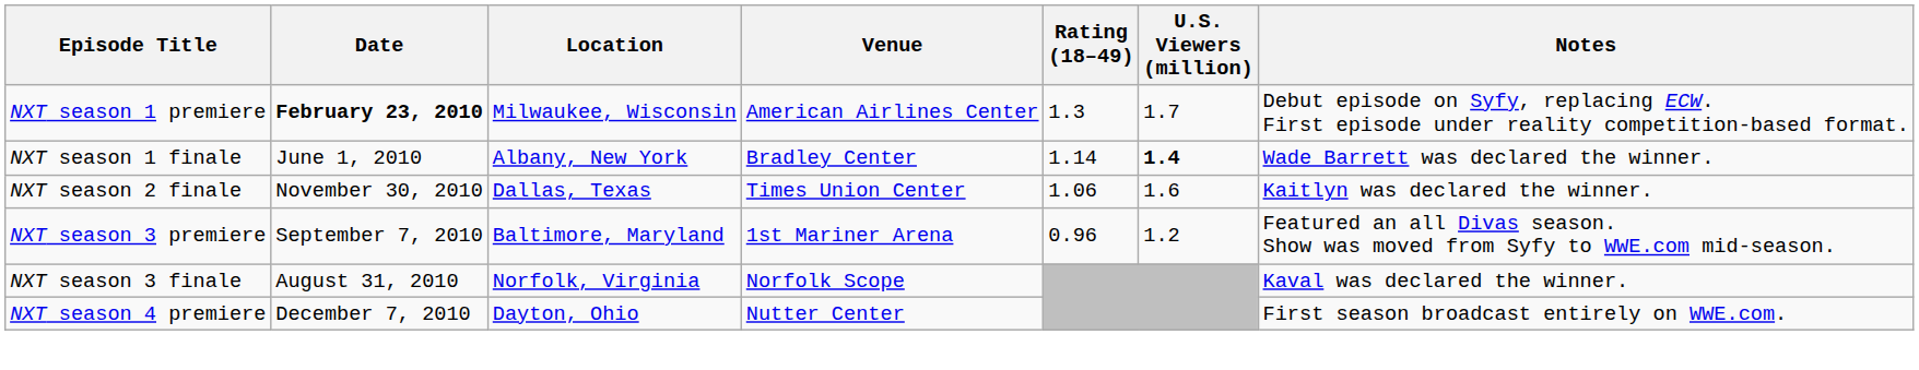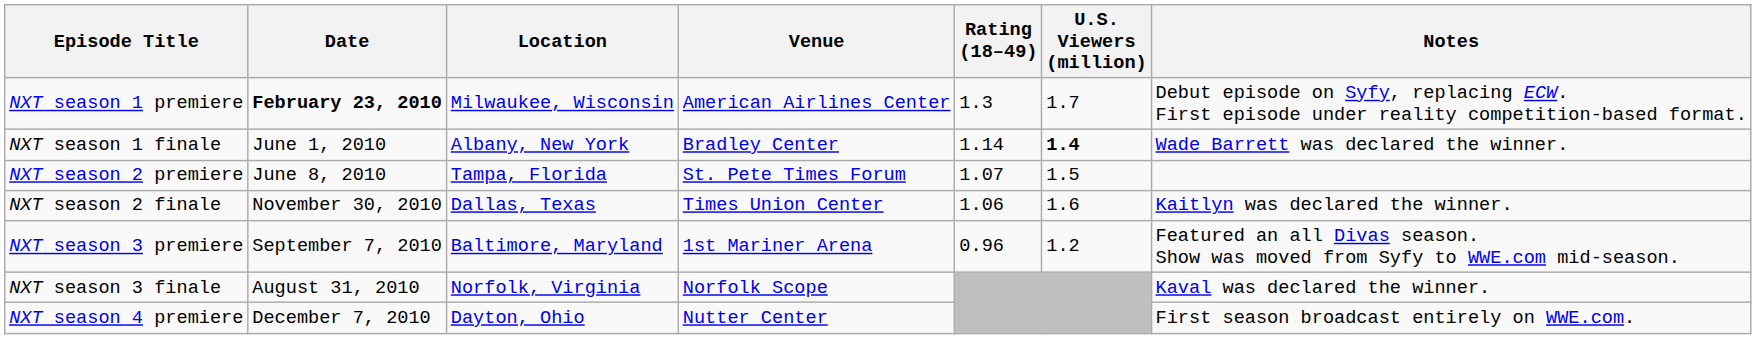+ row: NXT season 2 premiere | June 8, 2010 | Tampa, Florida | St. Pete Times Forum | 1.07 | 1.5
